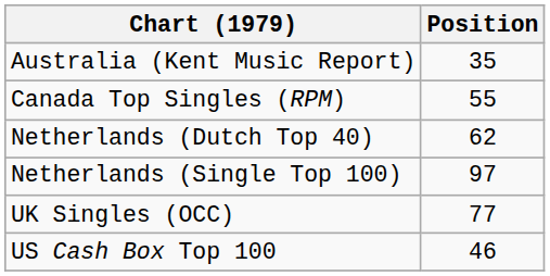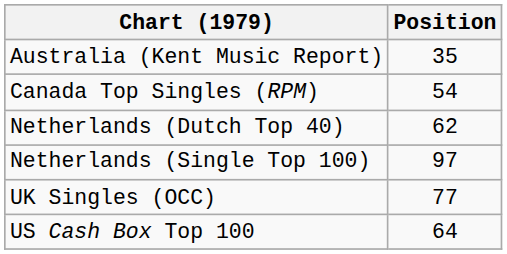Canada Top Singles (RPM) | Position: 55 -> 54
US Cash Box Top 100 | Position: 46 -> 64
